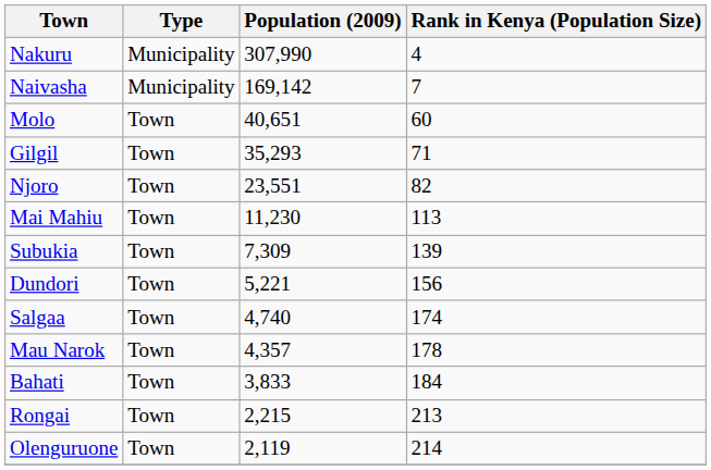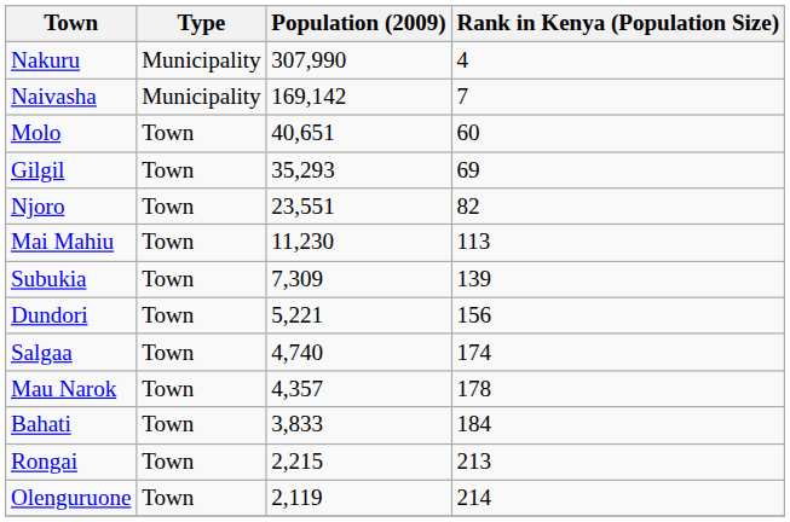Gilgil | Rank in Kenya (Population Size): 71 -> 69
